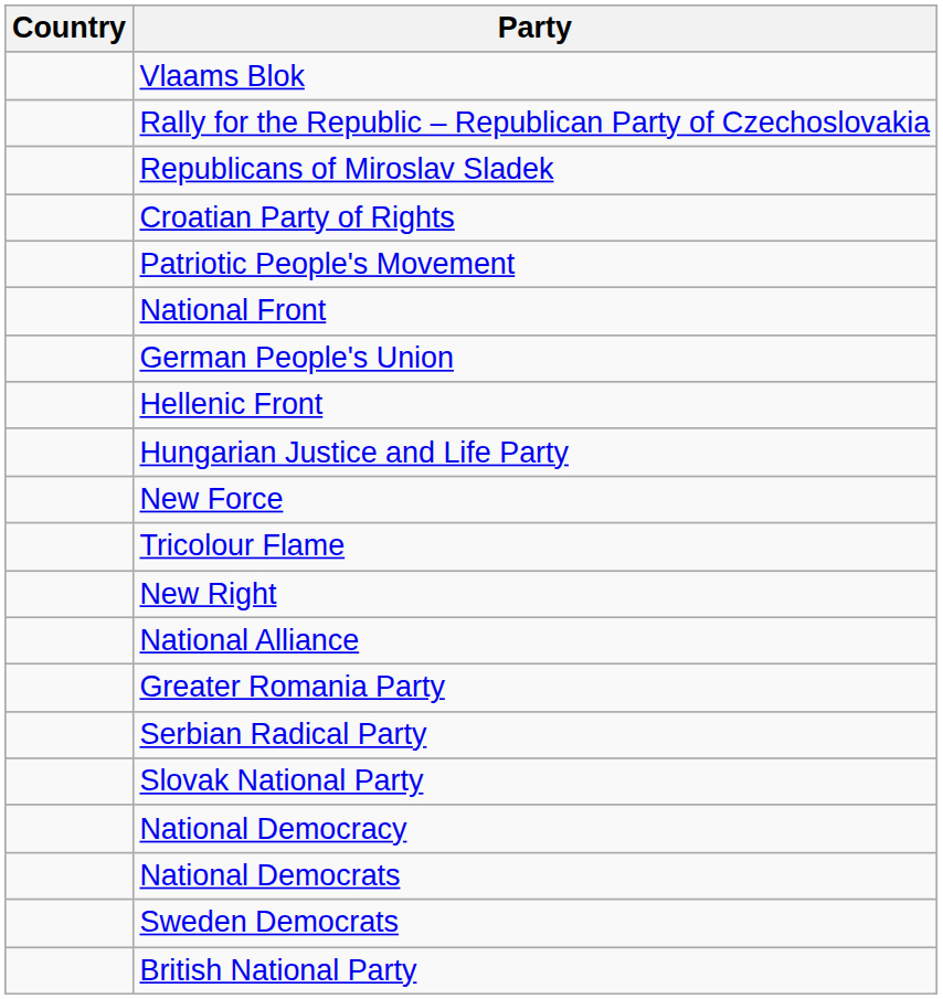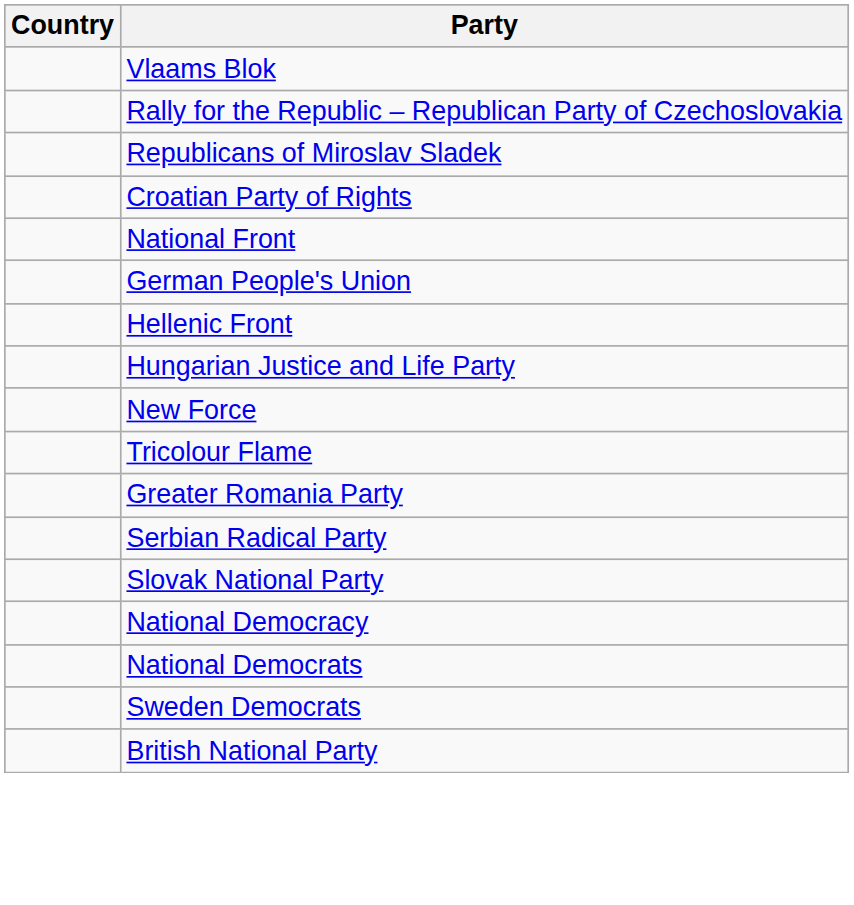- row: Patriotic People's Movement
- row: New Right
- row: National Alliance
